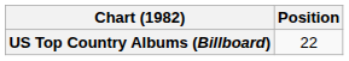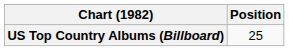US Top Country Albums (Billboard) | Position: 22 -> 25
